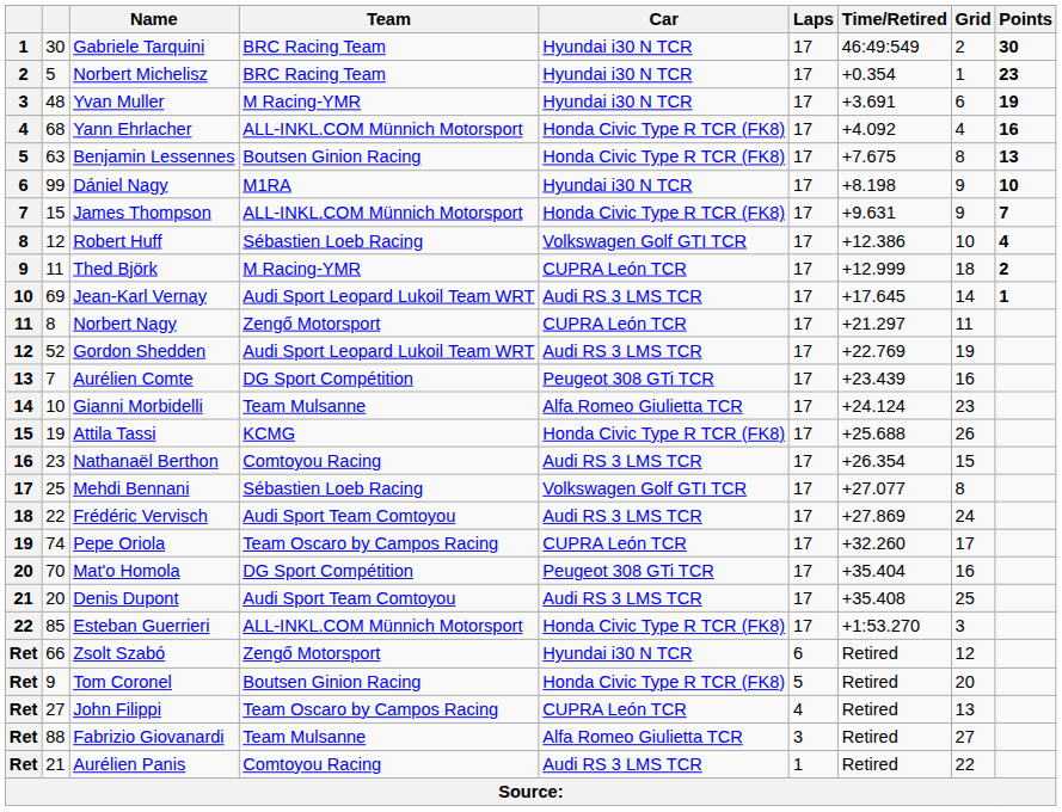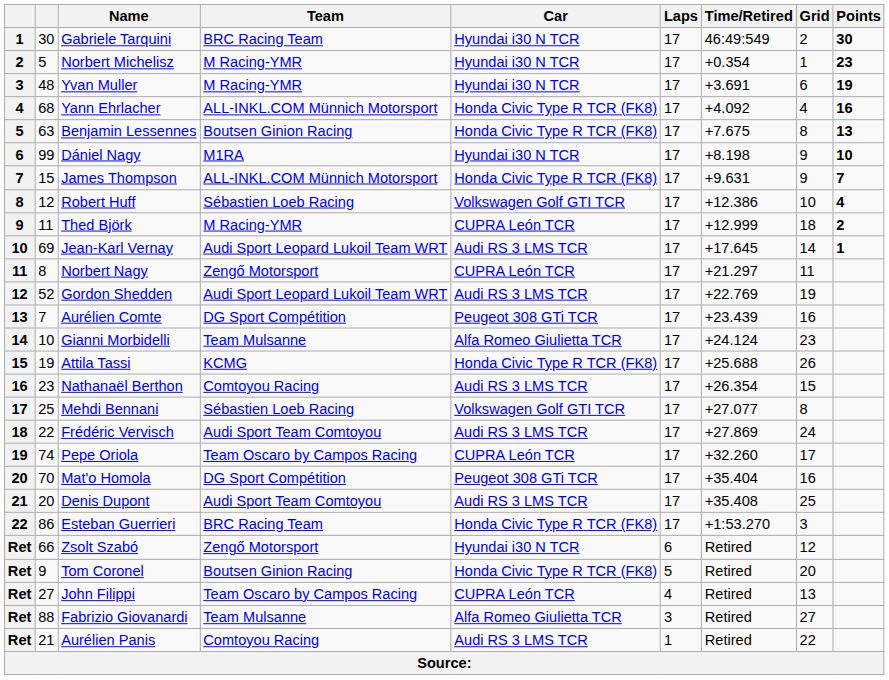Norbert Michelisz | Team: BRC Racing Team -> M Racing-YMR
Esteban Guerrieri | column 2: 85 -> 86
Esteban Guerrieri | Team: ALL-INKL.COM Münnich Motorsport -> BRC Racing Team
